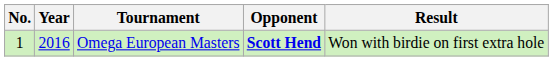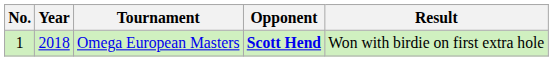Omega European Masters | Year: 2016 -> 2018
